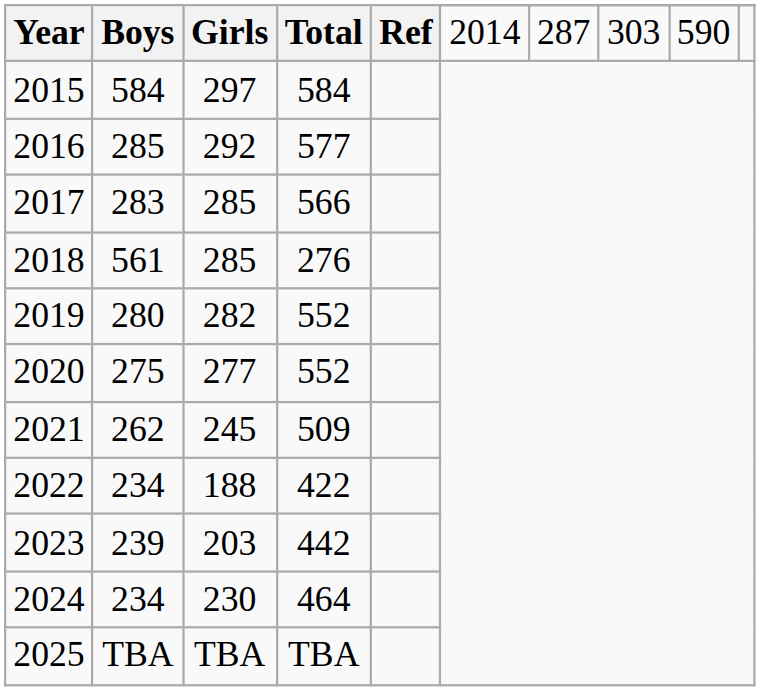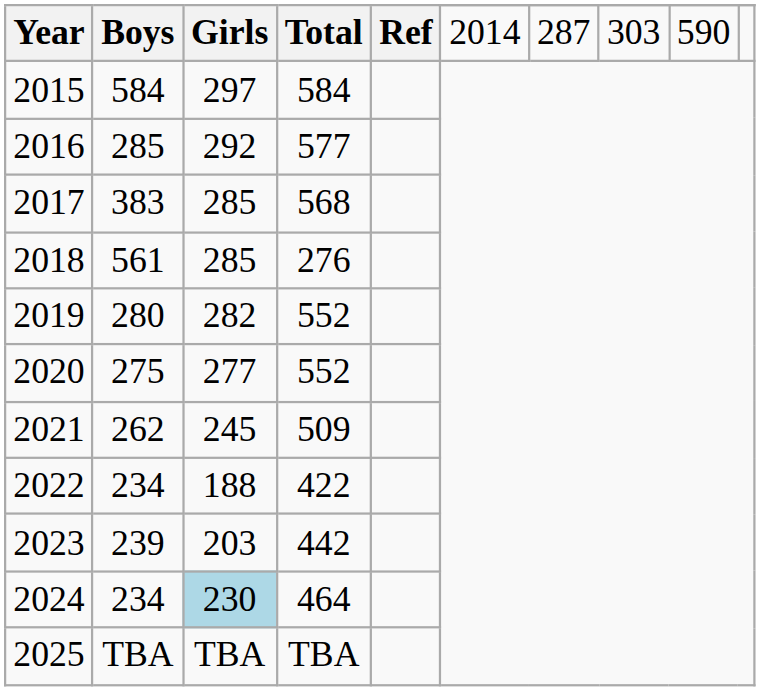2017 | Boys: 283 -> 383
2017 | Total: 566 -> 568
2024 | Girls: no background -> lightblue background
